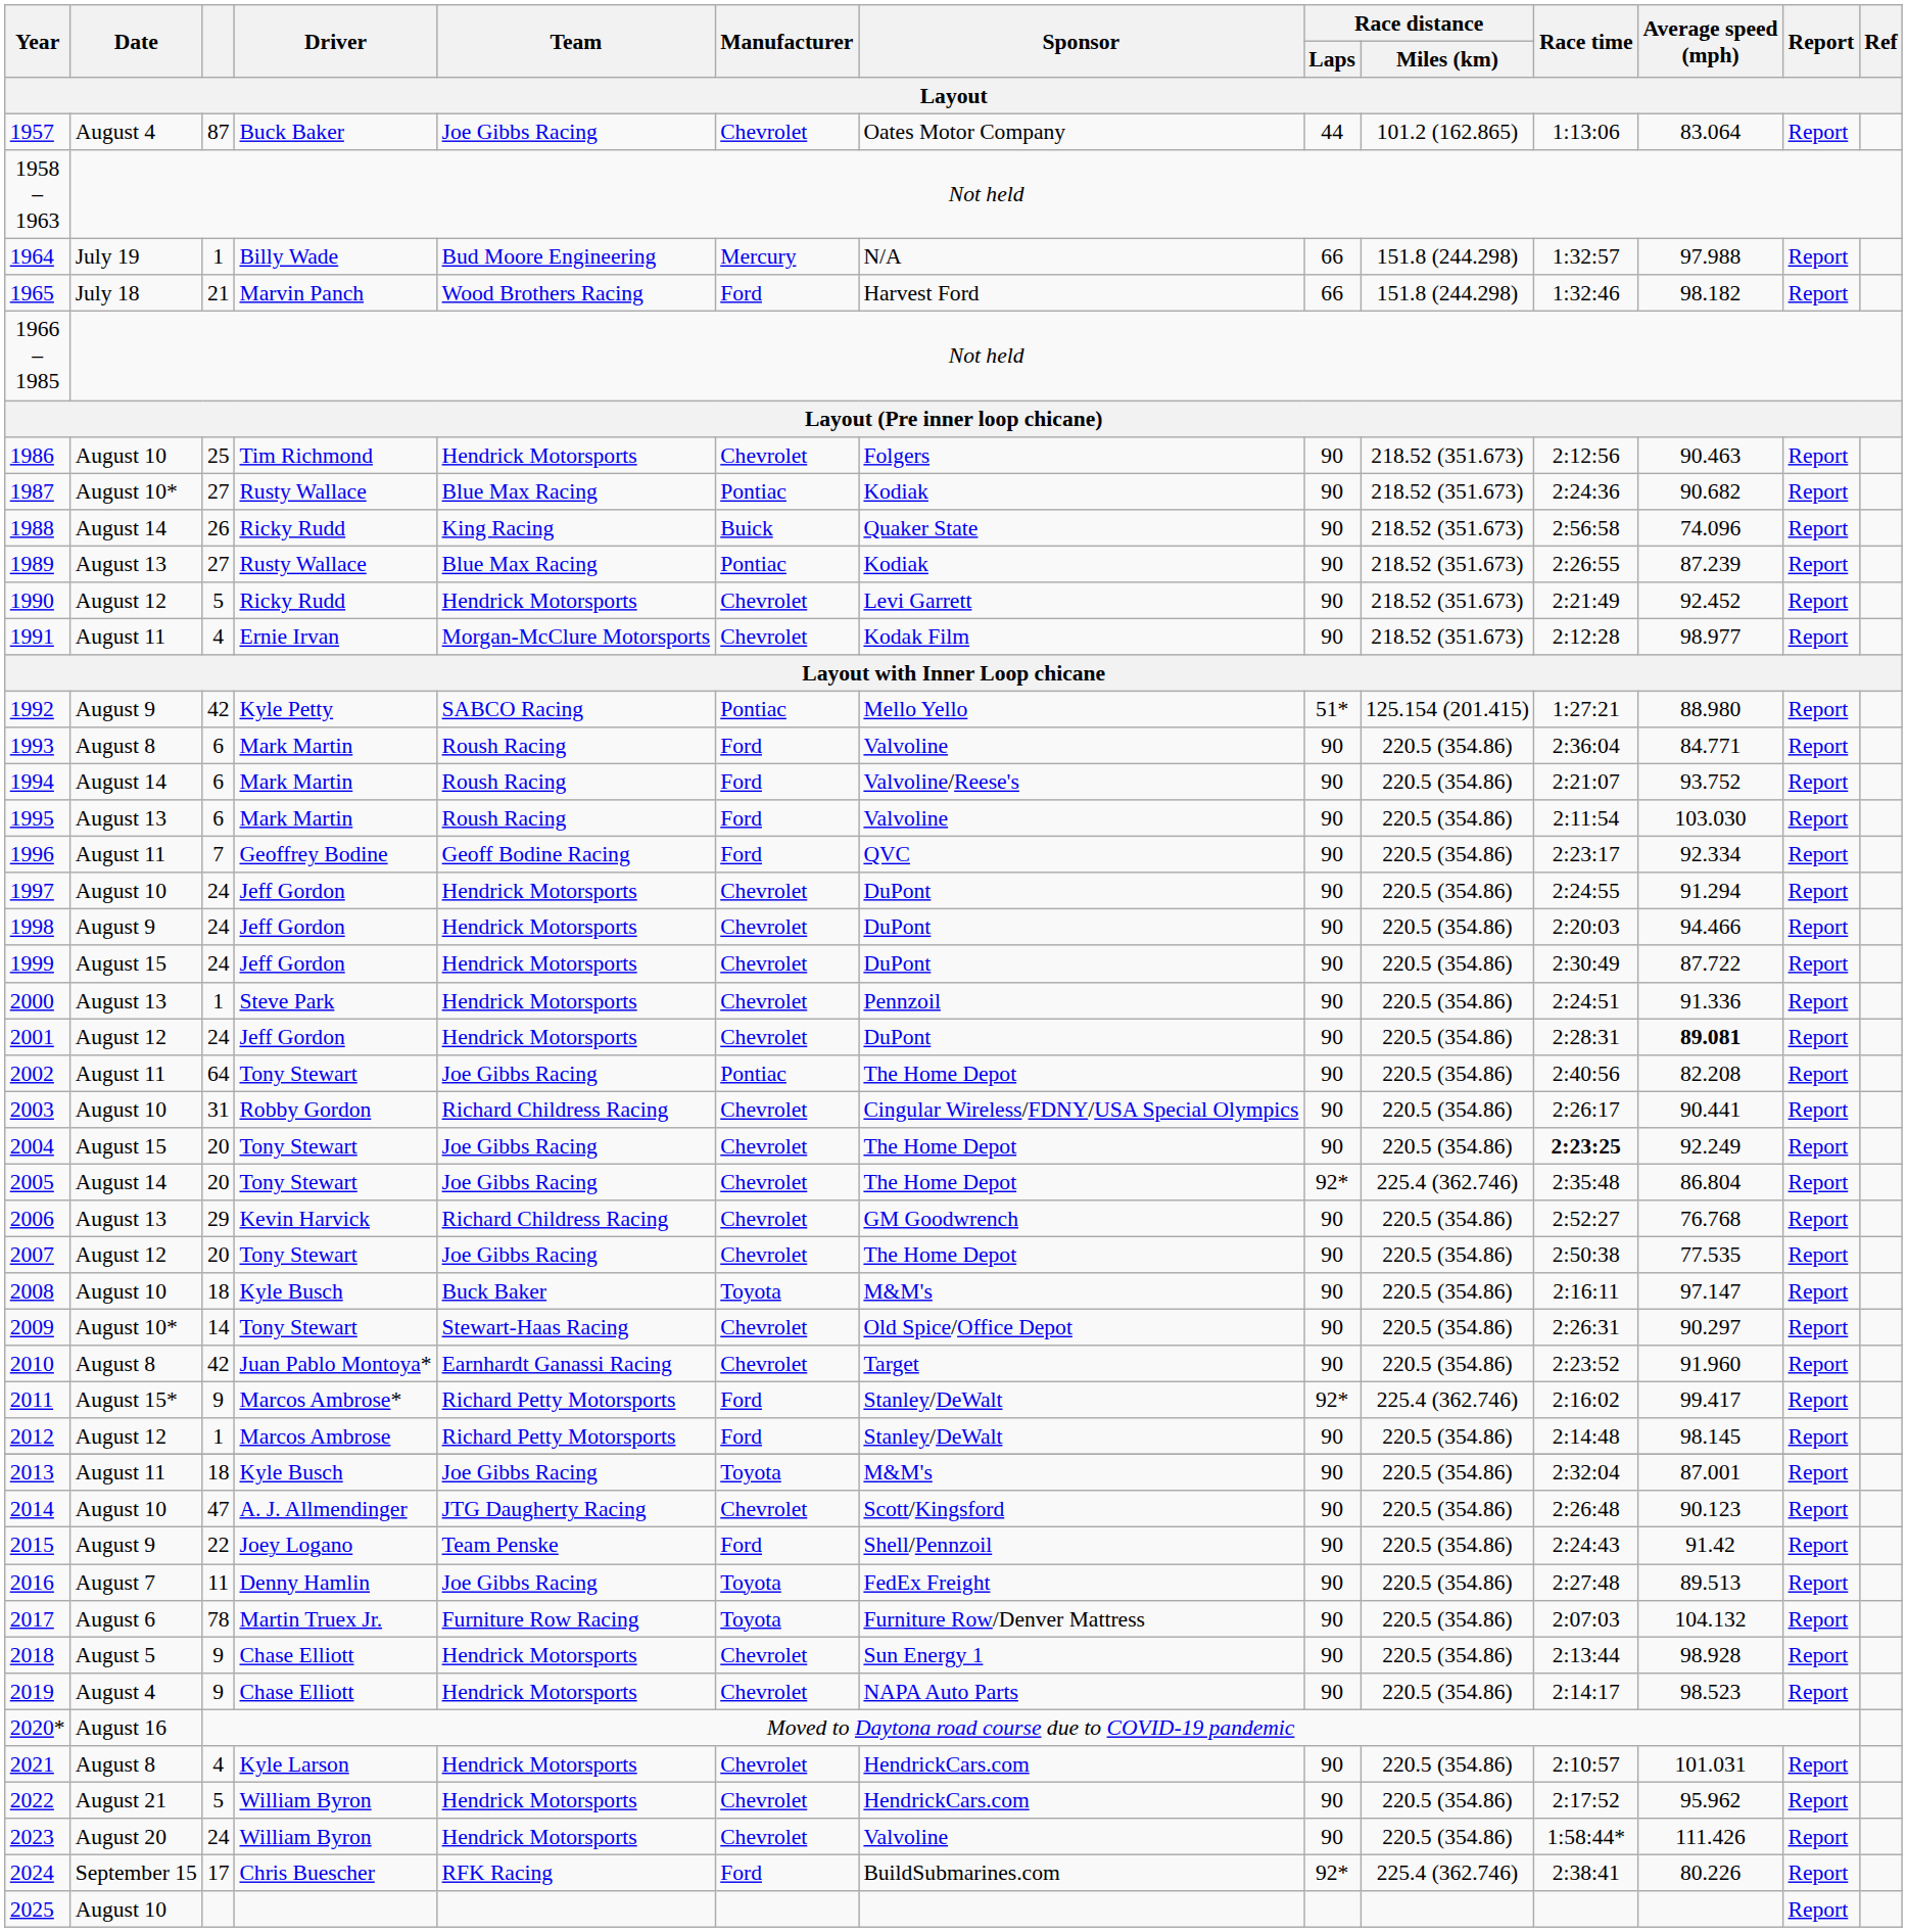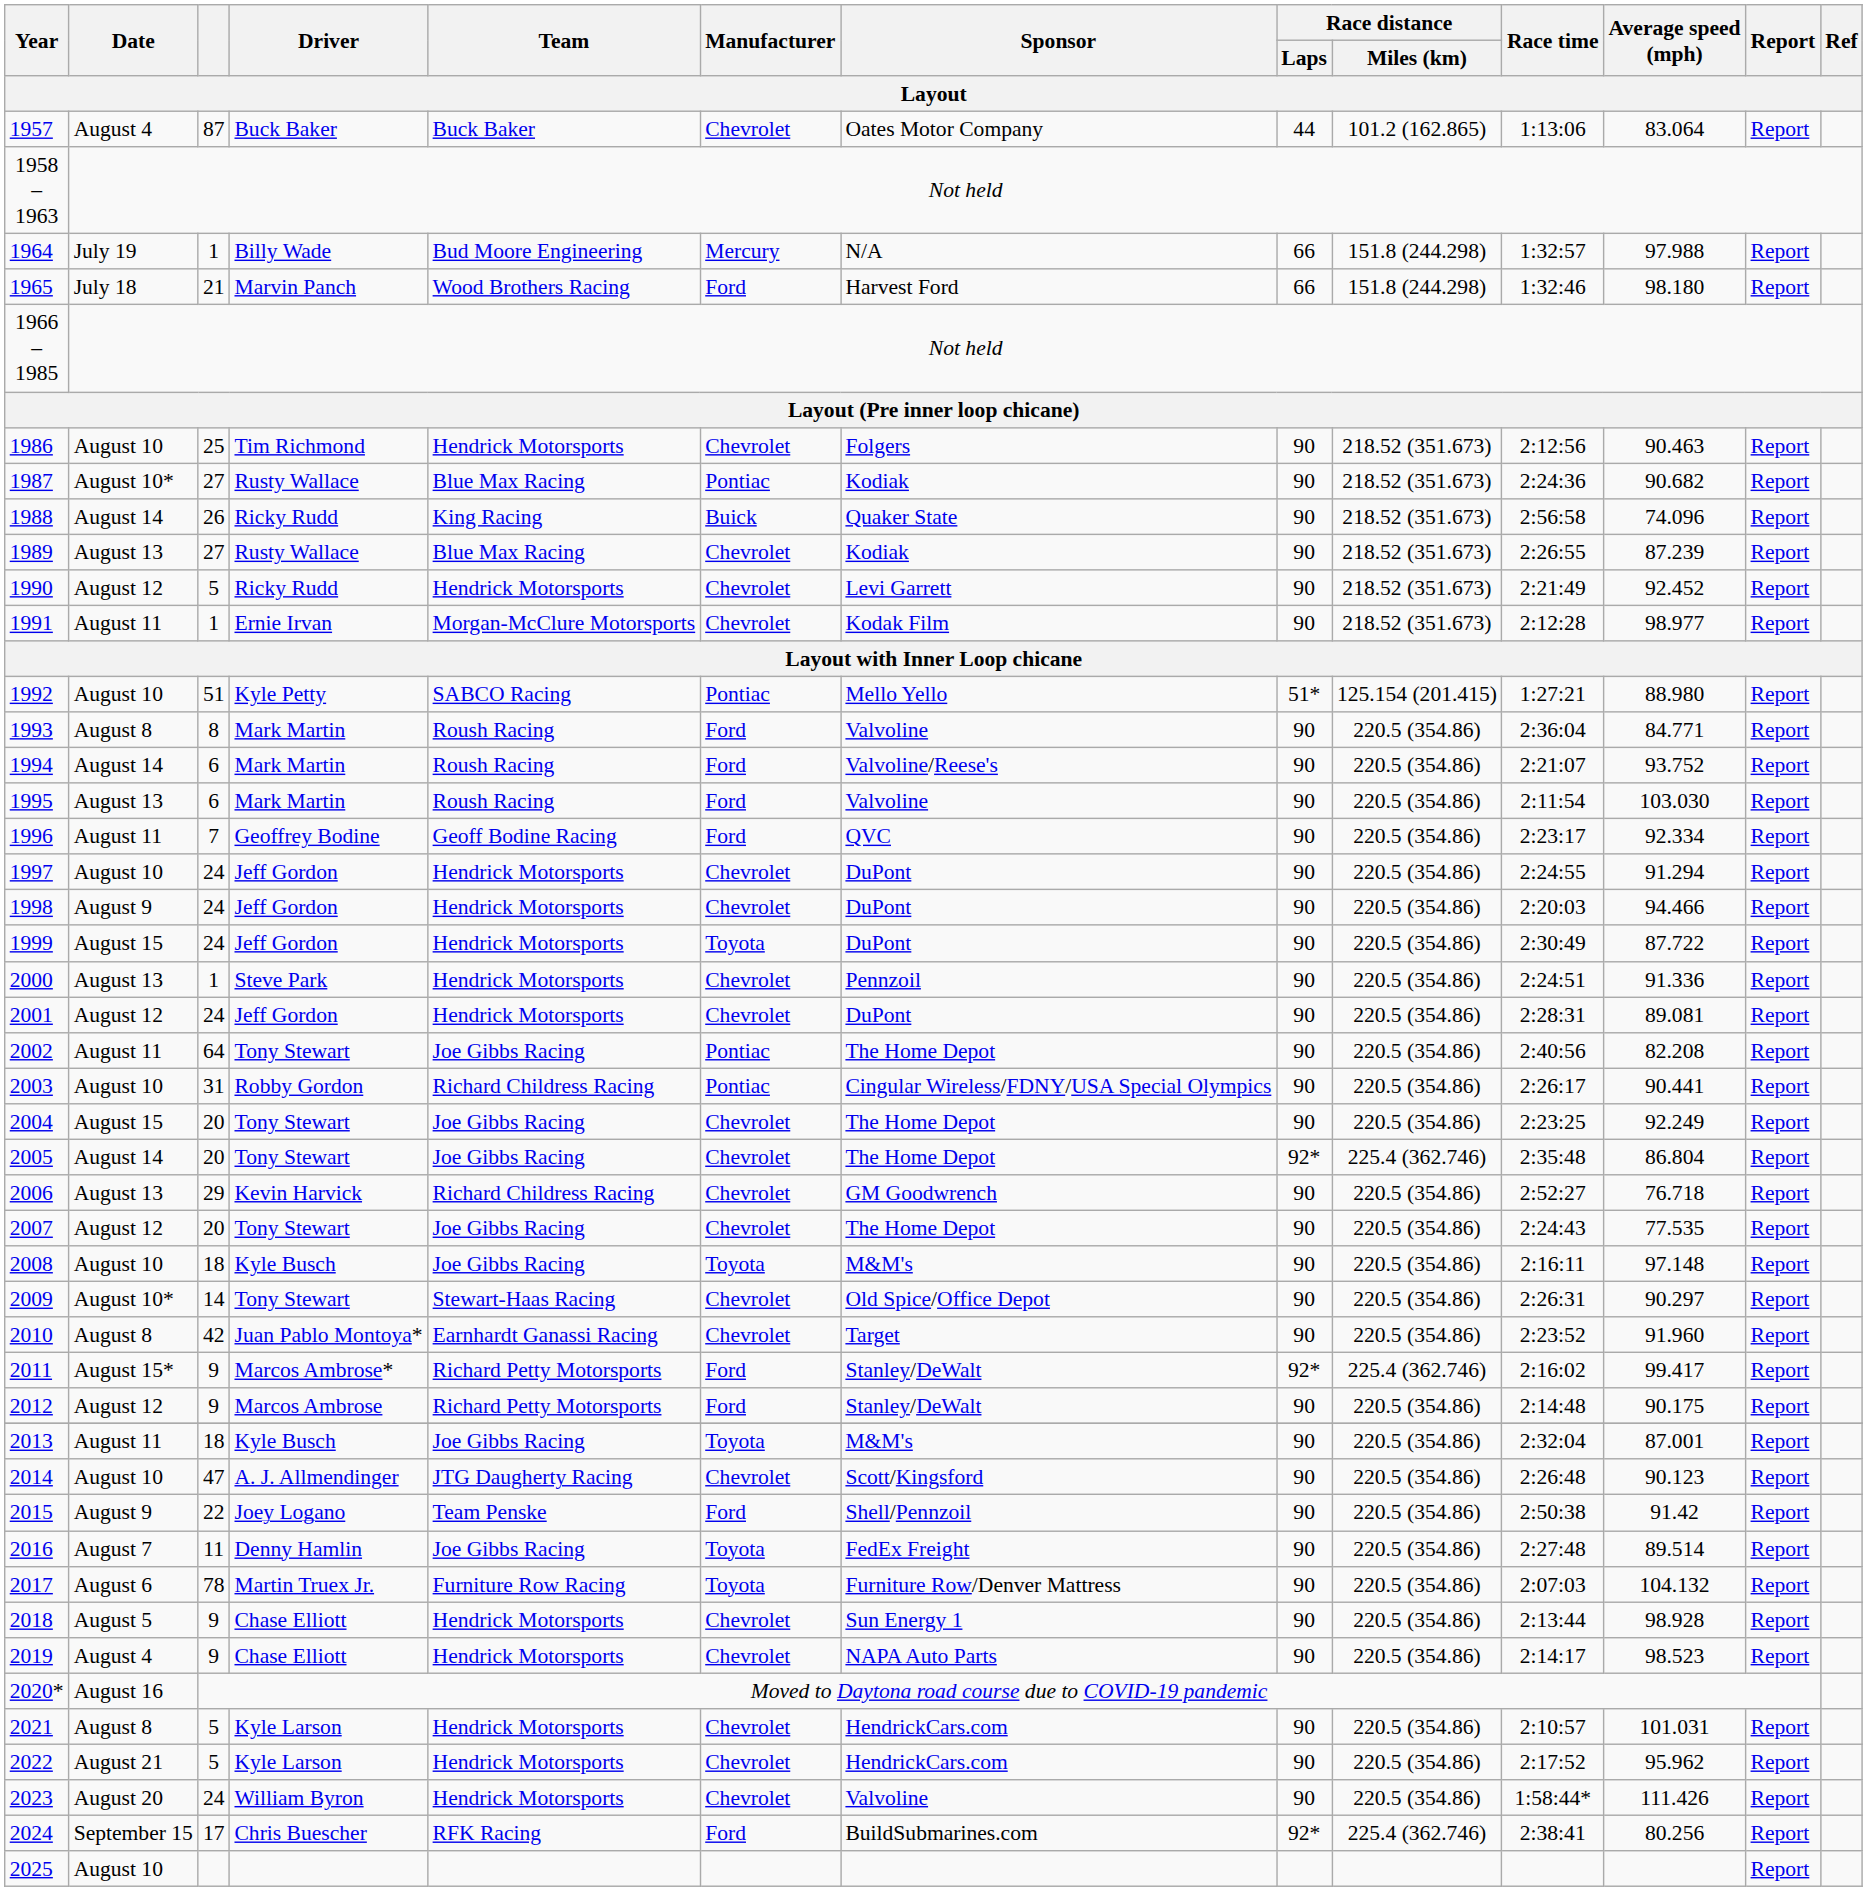1957 | Team: Joe Gibbs Racing -> Buck Baker
1965 | Average speed (mph): 98.182 -> 98.180
1989 | Manufacturer: Pontiac -> Chevrolet
1991 | column 3: 4 -> 1
1992 | Date: August 9 -> August 10
1992 | column 3: 42 -> 51
1993 | column 3: 6 -> 8
1999 | Manufacturer: Chevrolet -> Toyota
2001 | Average speed (mph): bold -> normal
2003 | Manufacturer: Chevrolet -> Pontiac
2004 | Race time: bold -> normal
2006 | Average speed (mph): 76.768 -> 76.718
2007 | Race time: 2:50:38 -> 2:24:43
2008 | Team: Buck Baker -> Joe Gibbs Racing
2008 | Average speed (mph): 97.147 -> 97.148
2012 | column 3: 1 -> 9
2012 | Average speed (mph): 98.145 -> 90.175
2015 | Race time: 2:24:43 -> 2:50:38
2016 | Average speed (mph): 89.513 -> 89.514
2021 | column 3: 4 -> 5
2022 | Driver: William Byron -> Kyle Larson
2024 | Average speed (mph): 80.226 -> 80.256
